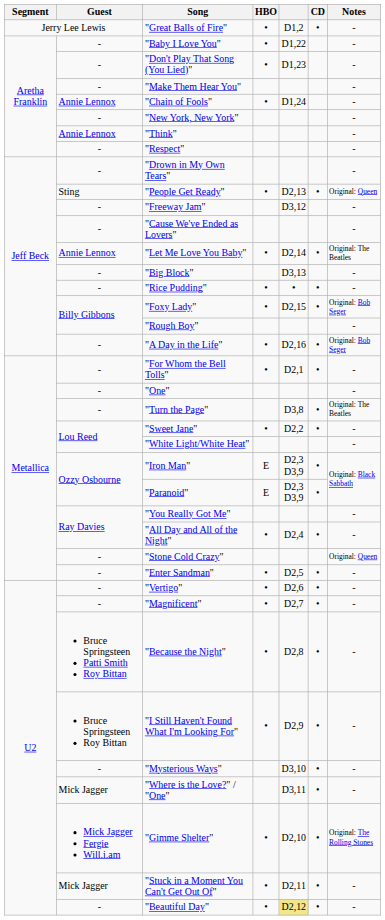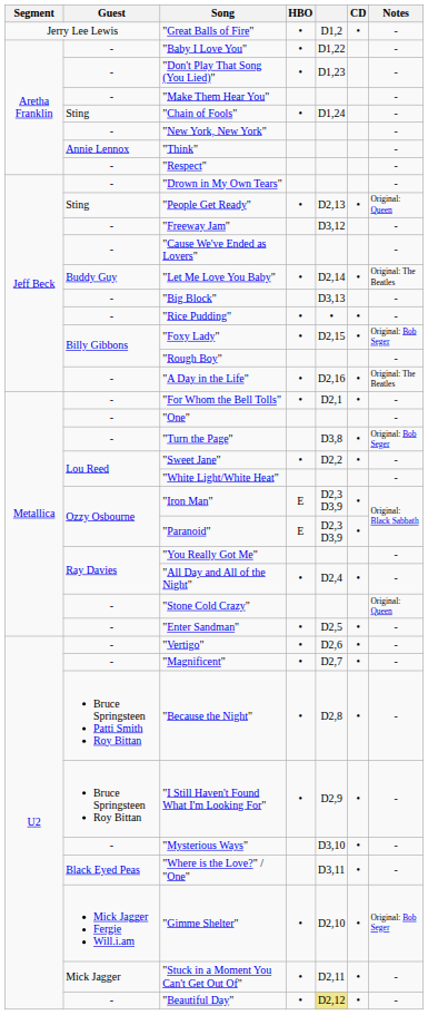"Chain of Fools" | Guest: Annie Lennox -> Sting
"Let Me Love You Baby" | Guest: Annie Lennox -> Buddy Guy
"A Day in the Life" | Notes: Original: Bob Seger -> Original: The Beatles
"Turn the Page" | Notes: Original: The Beatles -> Original: Bob Seger
"Where is the Love?" / "One" | Guest: Mick Jagger -> Black Eyed Peas
"Gimme Shelter" | Notes: Original: The Rolling Stones -> Original: Bob Seger
